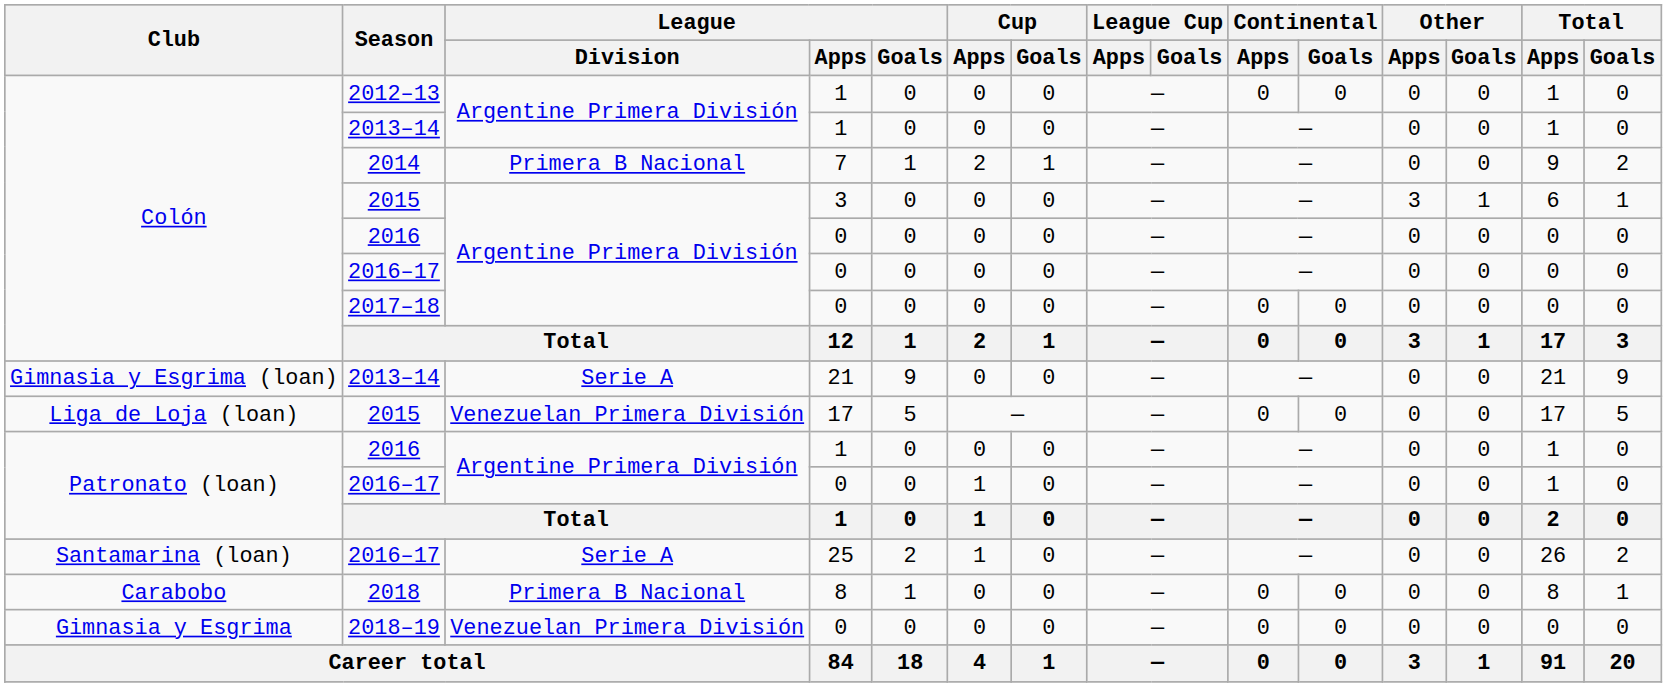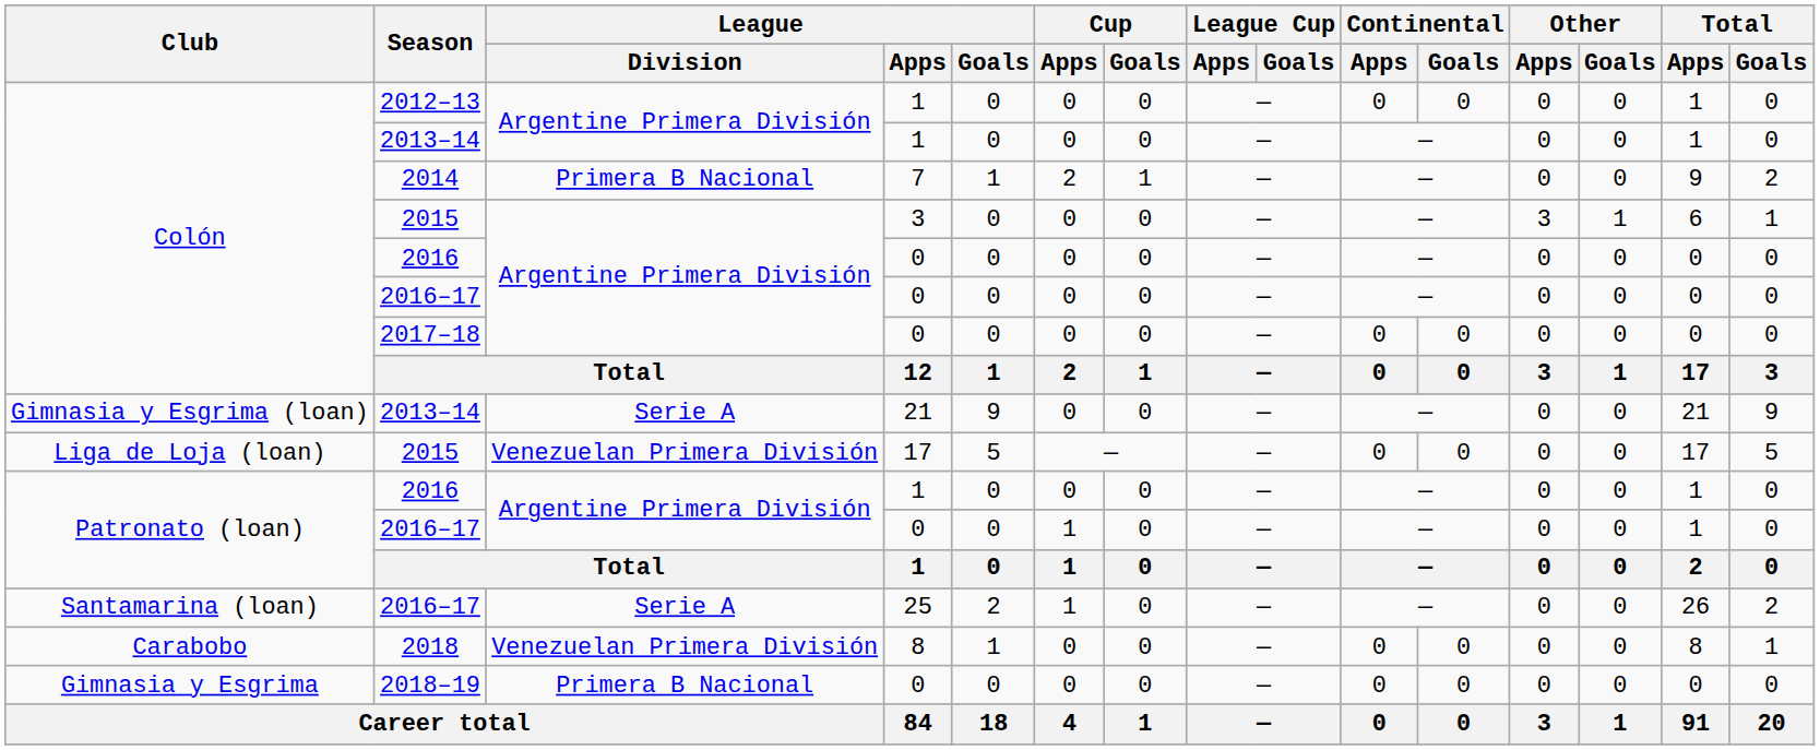2018 | League / Division: Primera B Nacional -> Venezuelan Primera División
2018–19 | League / Division: Venezuelan Primera División -> Primera B Nacional
